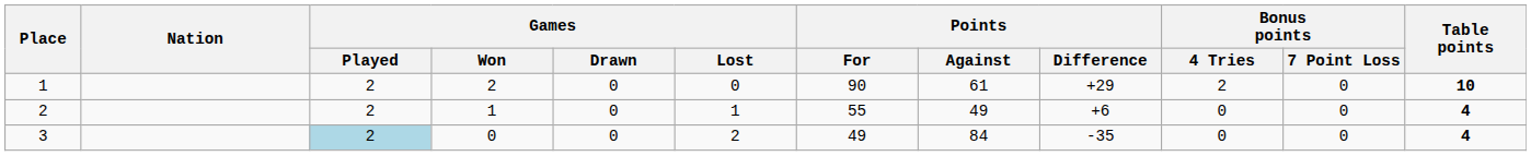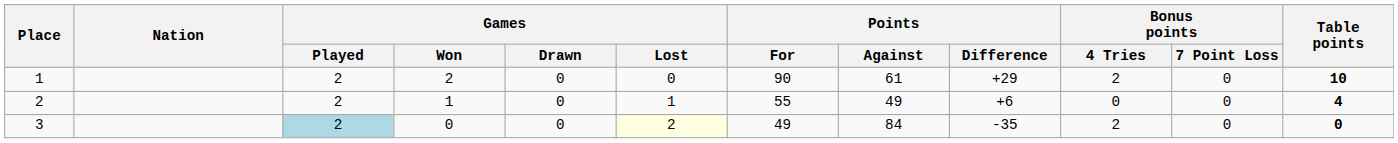3 | Games / Lost: no background -> lightyellow background
3 | Bonus points / 4 Tries: 0 -> 2
3 | Table points: 4 -> 0
